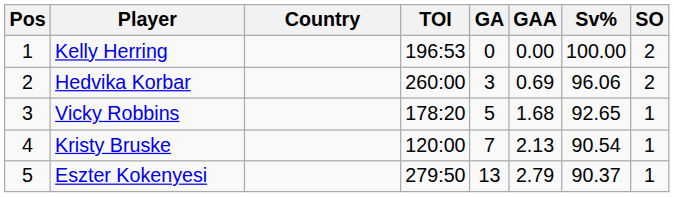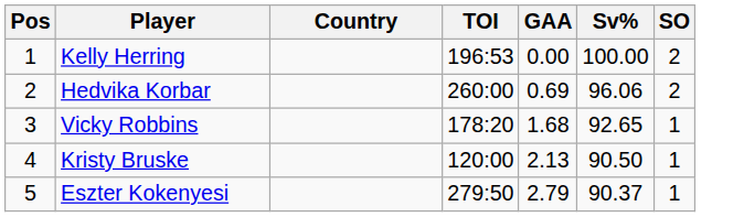- column: GA | 0 | 3 | 5 | 7 | 13
Kristy Bruske | Sv%: 90.54 -> 90.50
